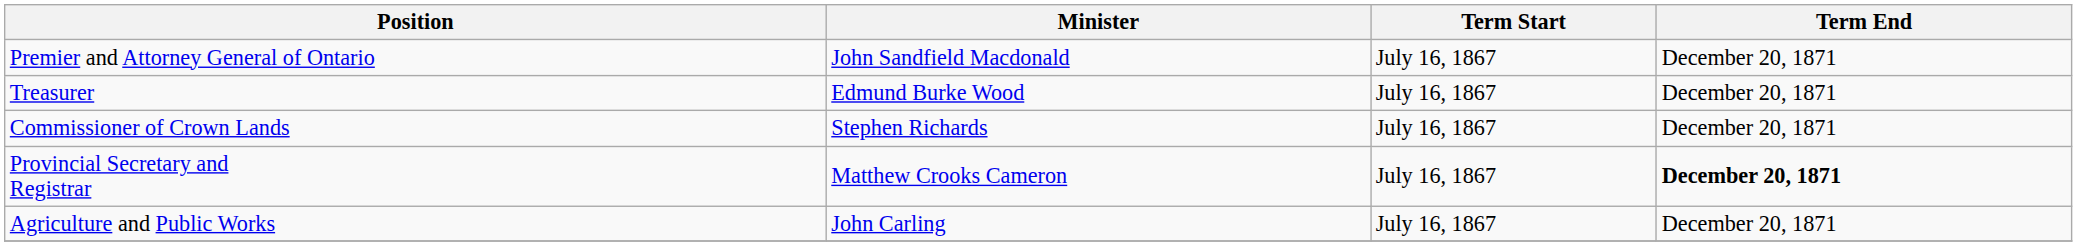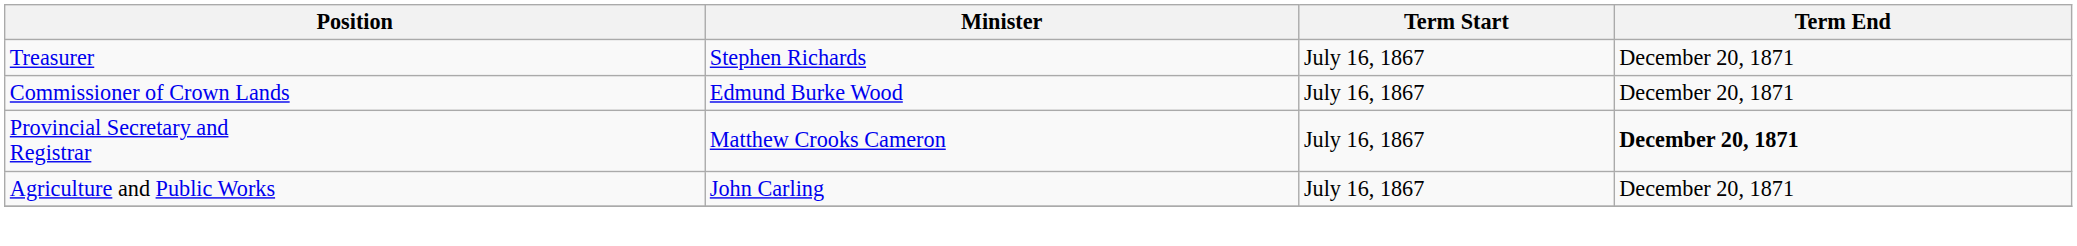- row: Premier and Attorney General of Ontario | John Sandfield Macdonald | July 16, 1867 | December 20, 1871
Treasurer | Minister: Edmund Burke Wood -> Stephen Richards
Commissioner of Crown Lands | Minister: Stephen Richards -> Edmund Burke Wood
